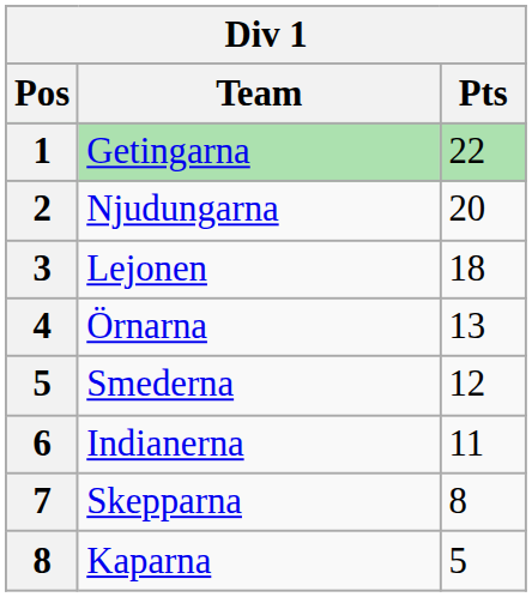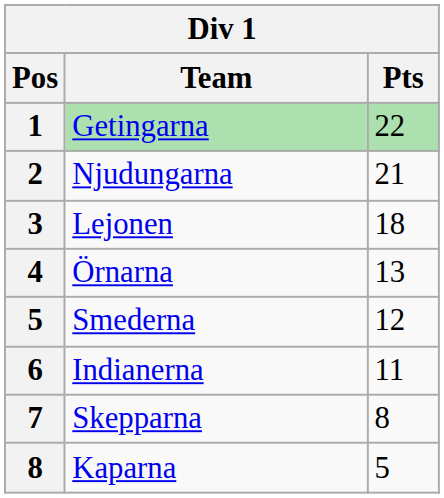Njudungarna | Pts: 20 -> 21
